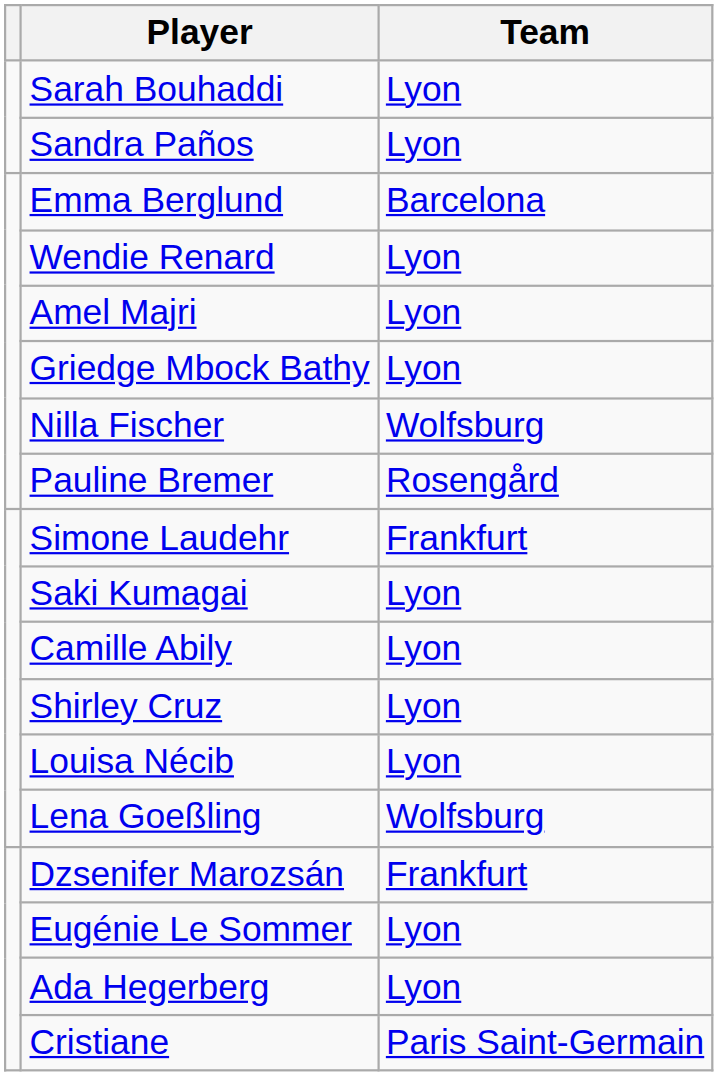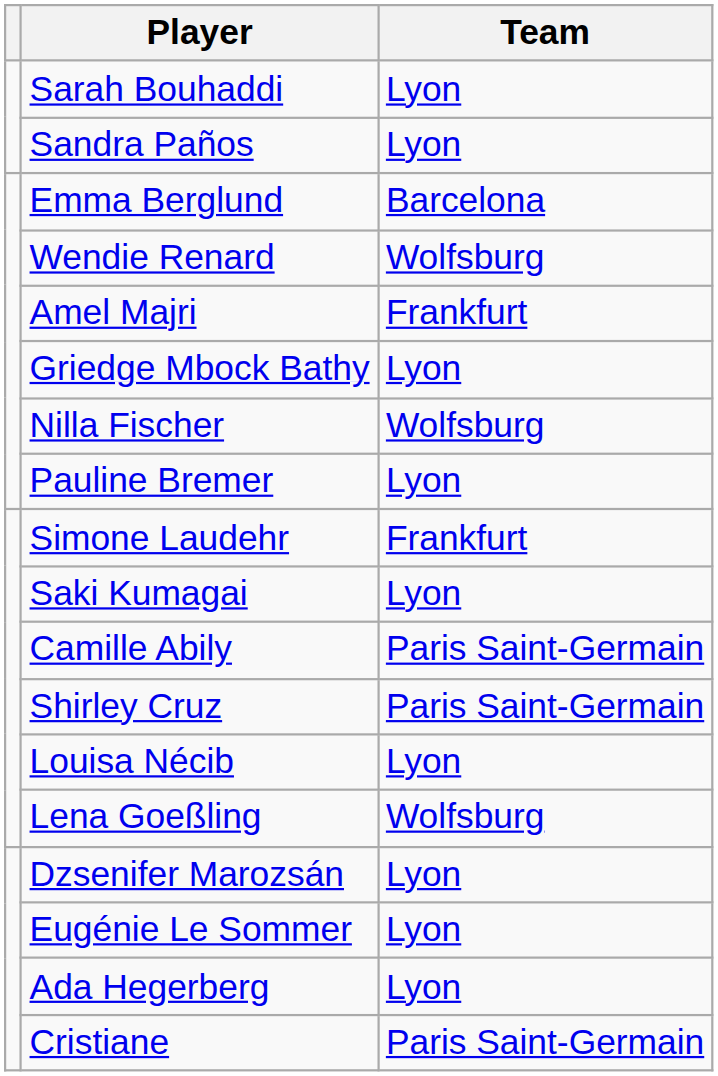Wendie Renard | Team: Lyon -> Wolfsburg
Amel Majri | Team: Lyon -> Frankfurt
Pauline Bremer | Team: Rosengård -> Lyon
Camille Abily | Team: Lyon -> Paris Saint-Germain
Shirley Cruz | Team: Lyon -> Paris Saint-Germain
Dzsenifer Marozsán | Team: Frankfurt -> Lyon
